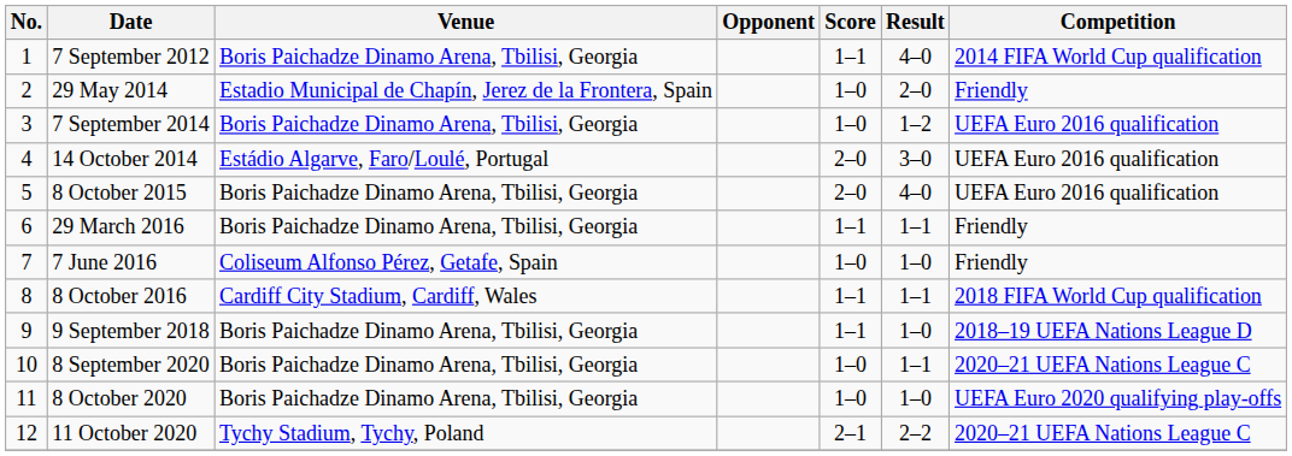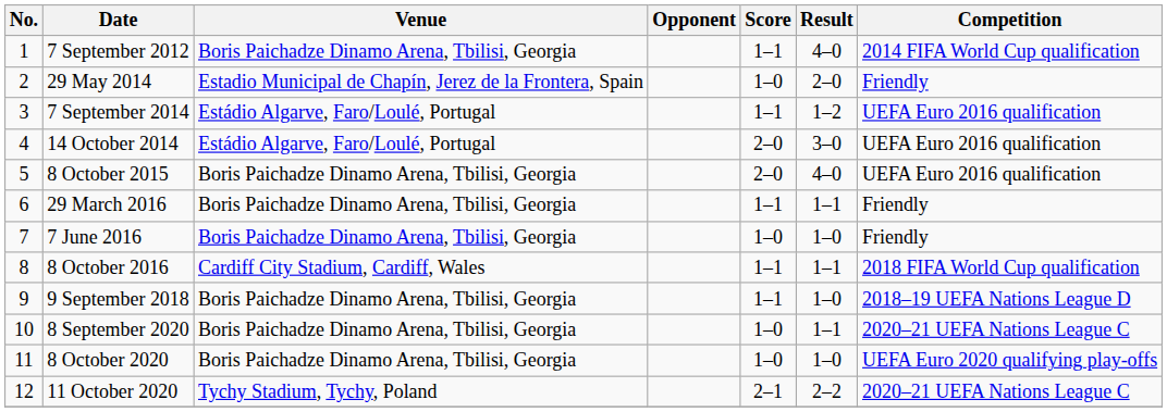7 September 2014 | Venue: Boris Paichadze Dinamo Arena, Tbilisi, Georgia -> Estádio Algarve, Faro/Loulé, Portugal
7 September 2014 | Score: 1–0 -> 1–1
7 June 2016 | Venue: Coliseum Alfonso Pérez, Getafe, Spain -> Boris Paichadze Dinamo Arena, Tbilisi, Georgia
